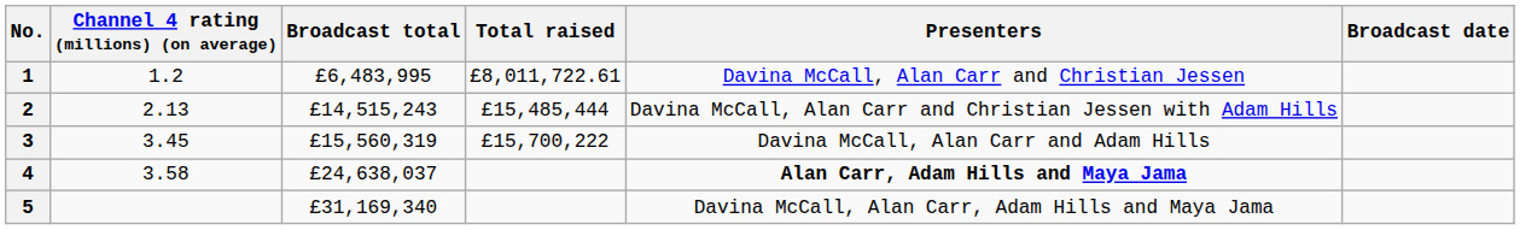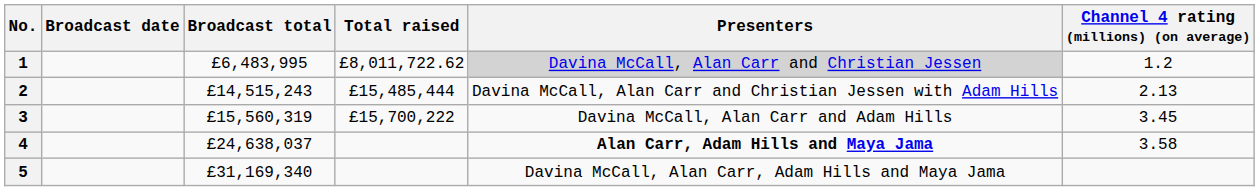columns swapped: Broadcast date <-> Channel 4 rating (millions) (on average)
1 | Total raised: £8,011,722.61 -> £8,011,722.62
1 | Presenters: no background -> lightgrey background
